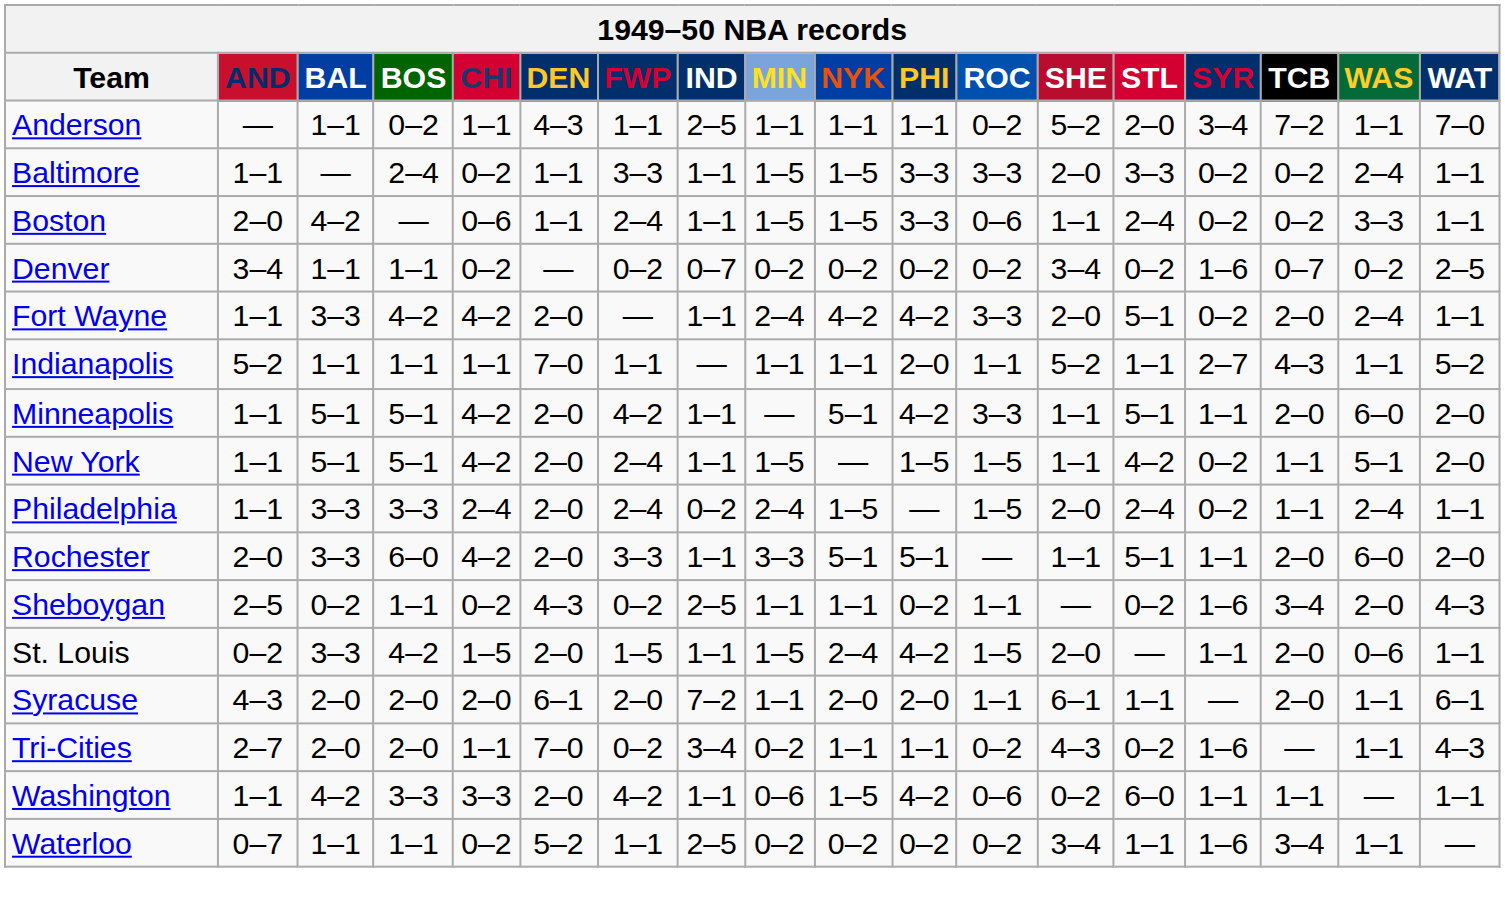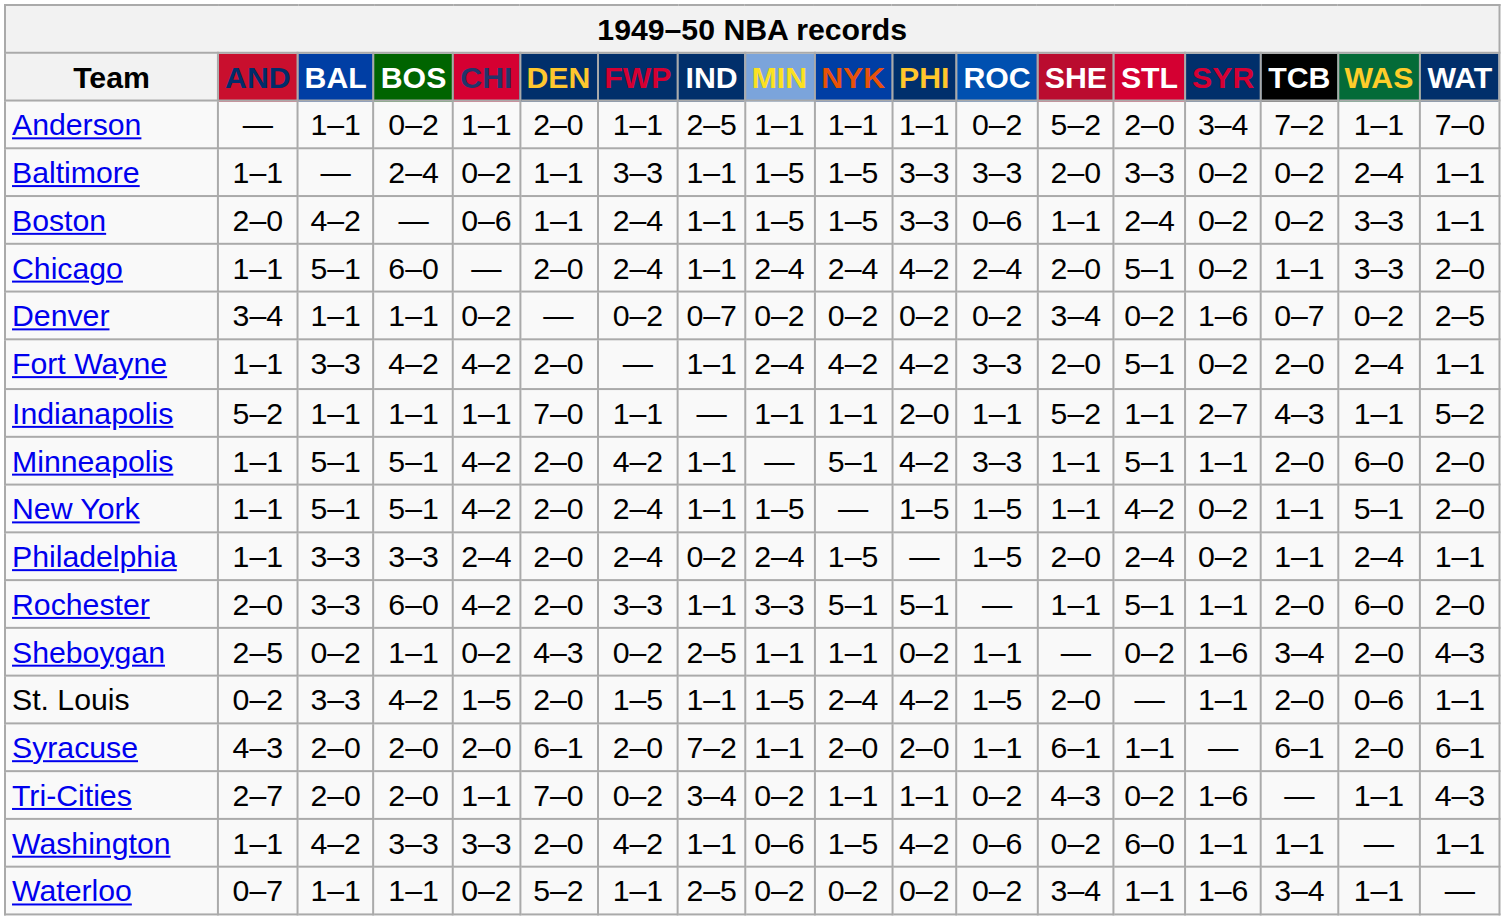Anderson | DEN: 4–3 -> 2–0
+ row: Chicago | 1–1 | 5–1 | 6–0 | — | 2–0 | 2–4 | 1–1 | 2–4 | 2–4 | 4–2 | 2–4 | 2–0 | 5–1 | 0–2 | 1–1 | 3–3 | 2–0
Syracuse | TCB: 2–0 -> 6–1
Syracuse | WAS: 1–1 -> 2–0
